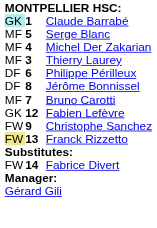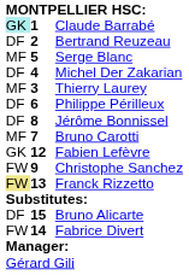+ row: DF | 2 | Bertrand Reuzeau
Michel Der Zakarian | column 1: MF -> DF
+ row: DF | 15 | Bruno Alicarte
